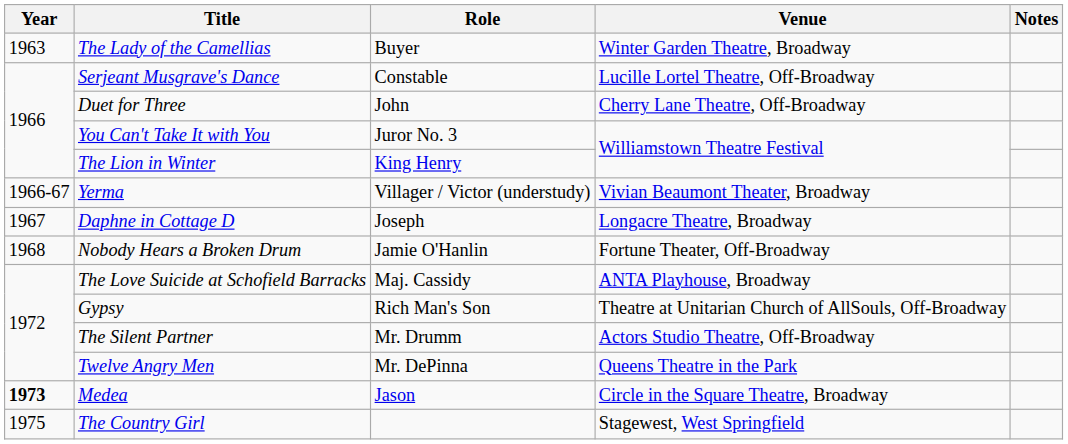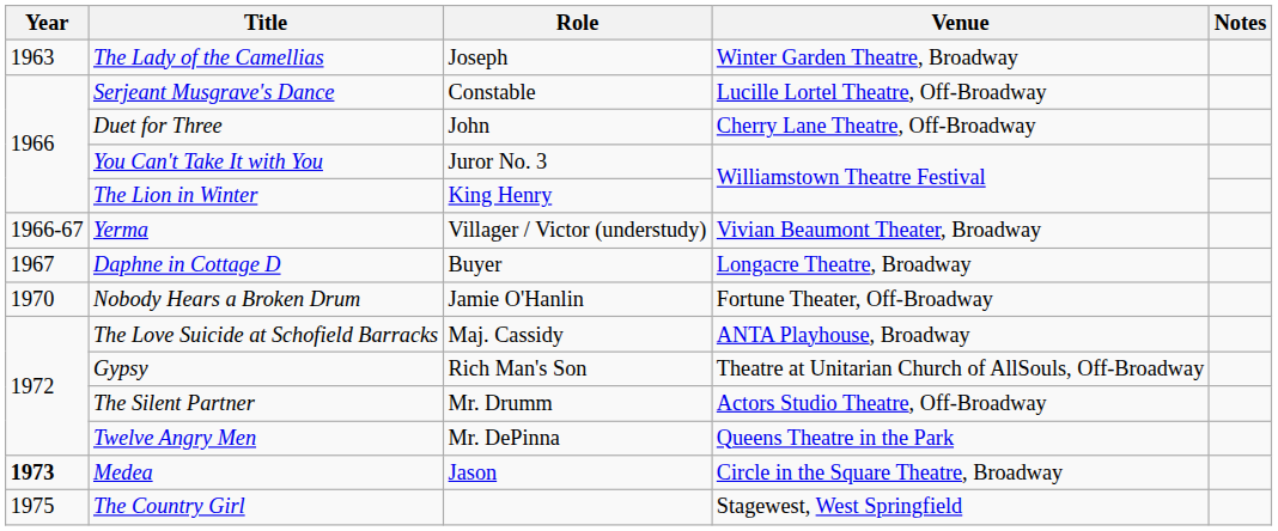The Lady of the Camellias | Role: Buyer -> Joseph
Daphne in Cottage D | Role: Joseph -> Buyer
Nobody Hears a Broken Drum | Year: 1968 -> 1970
